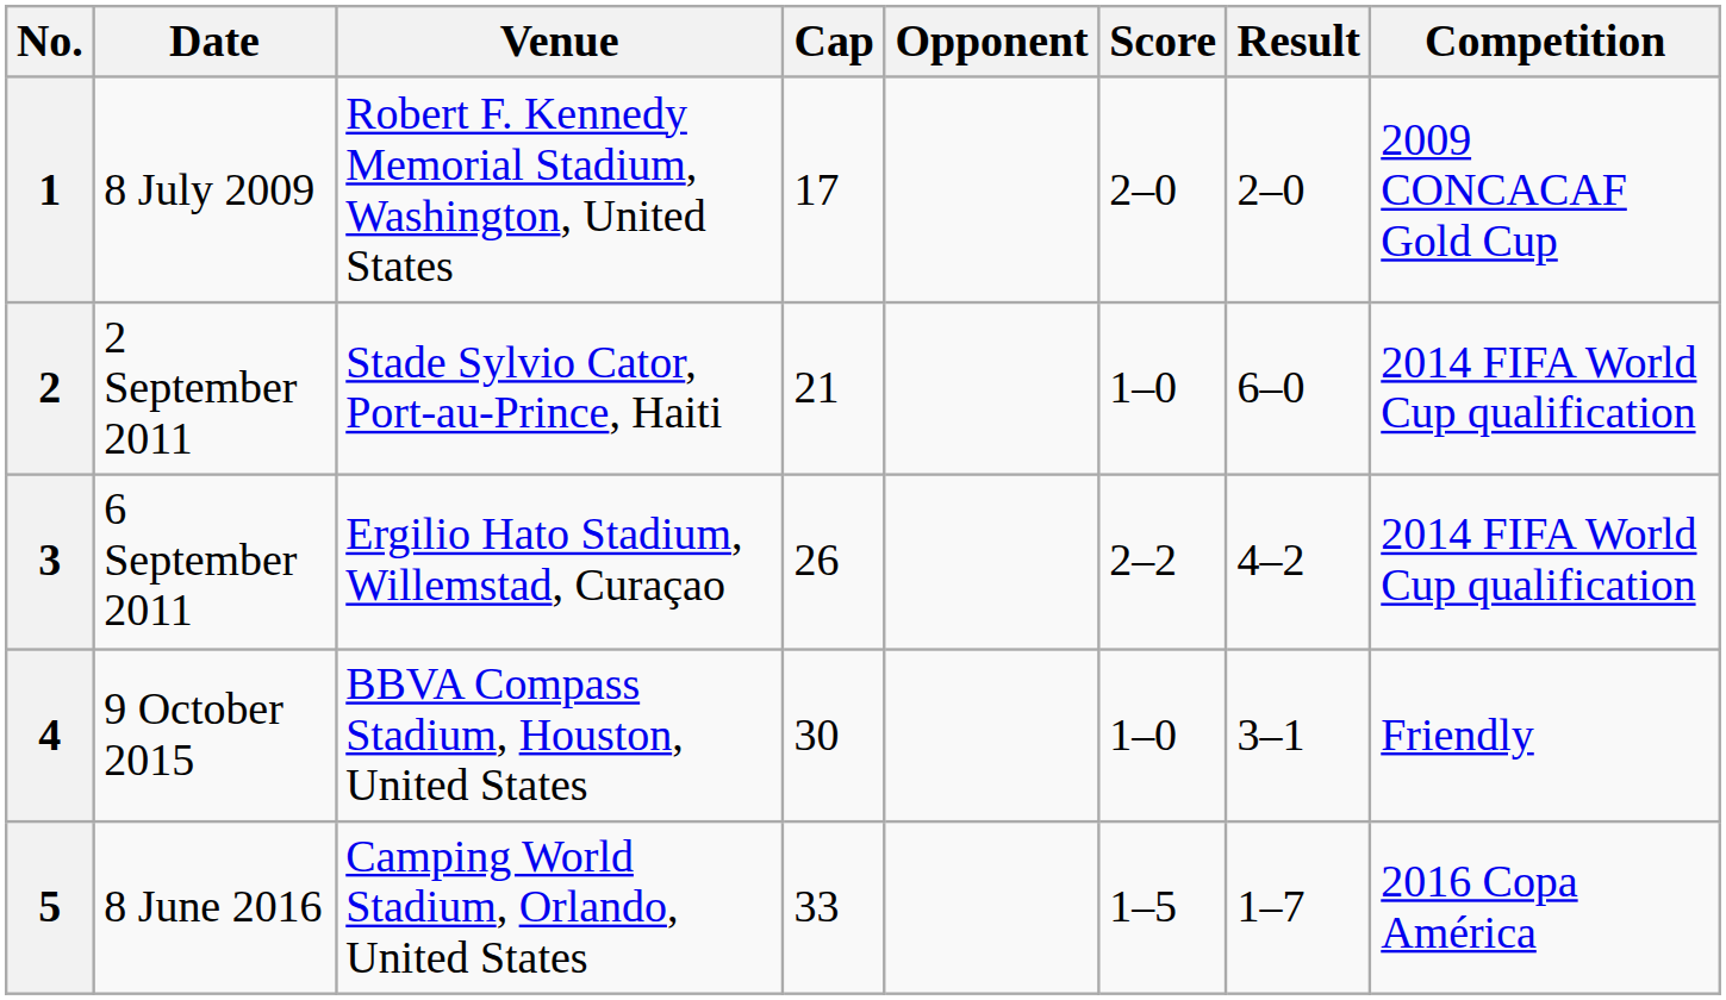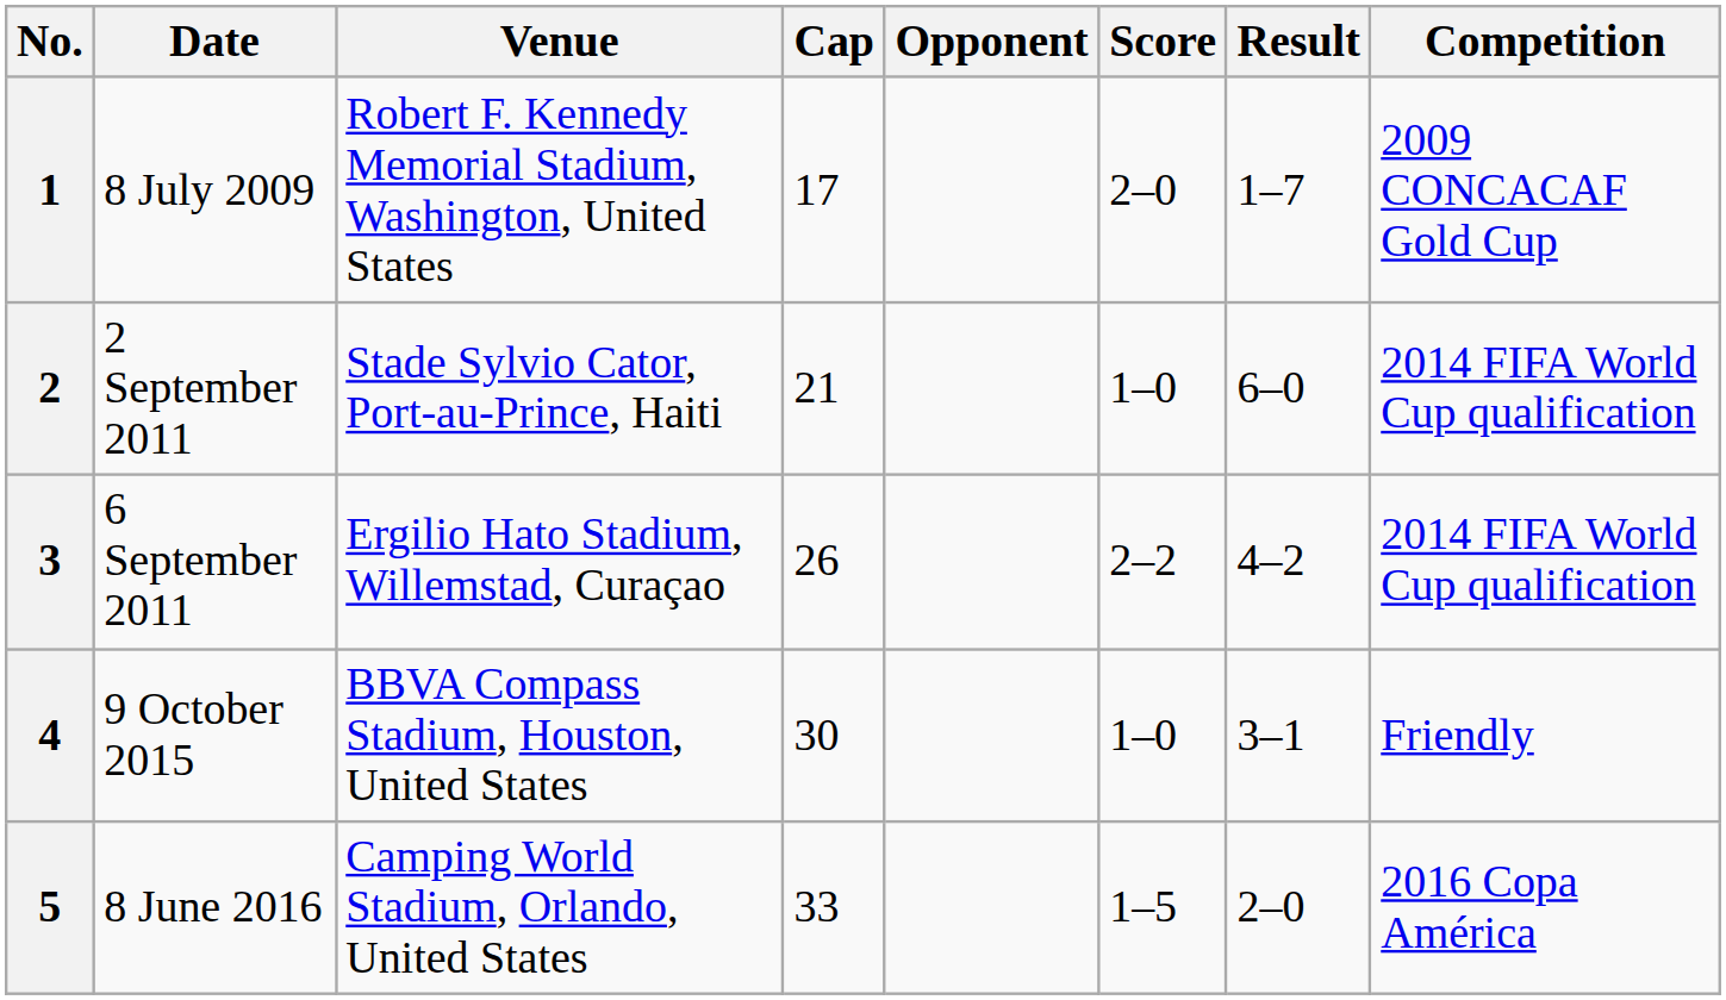1 | Result: 2–0 -> 1–7
5 | Result: 1–7 -> 2–0
